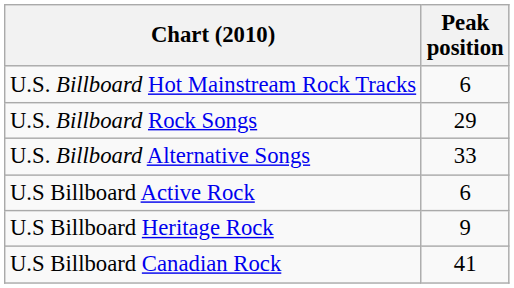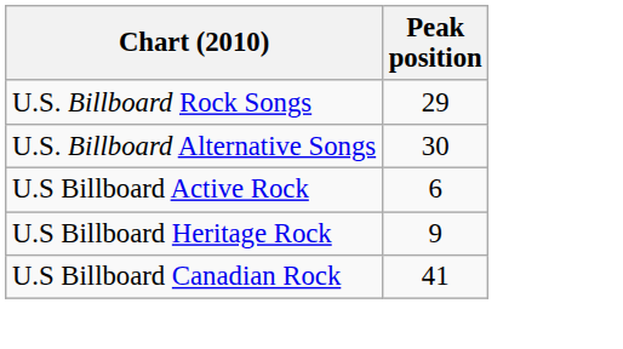- row: U.S. Billboard Hot Mainstream Rock Tracks | 6
U.S. Billboard Alternative Songs | Peak position: 33 -> 30
